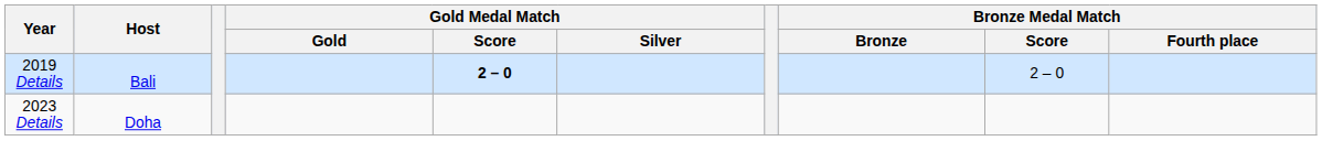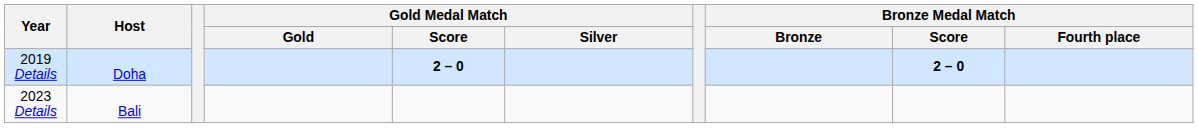2019 Details | Host: Bali -> Doha
2019 Details | Bronze Medal Match / Score: normal -> bold
2023 Details | Host: Doha -> Bali
